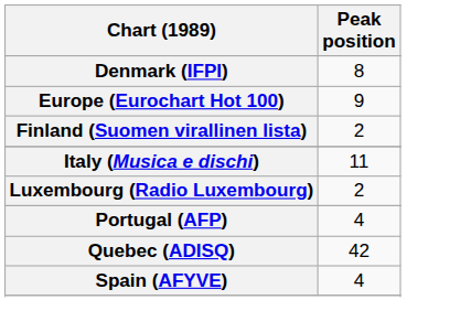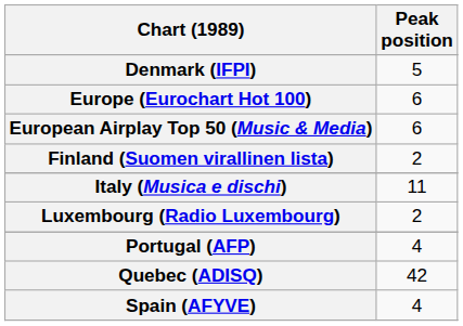Denmark (IFPI) | Peak position: 8 -> 5
Europe (Eurochart Hot 100) | Peak position: 9 -> 6
+ row: European Airplay Top 50 (Music & Media) | 6
